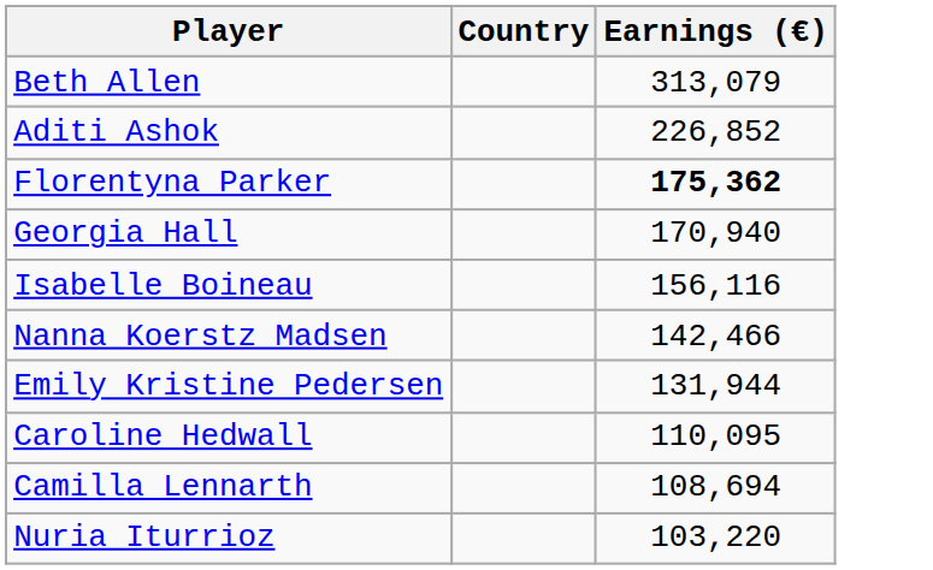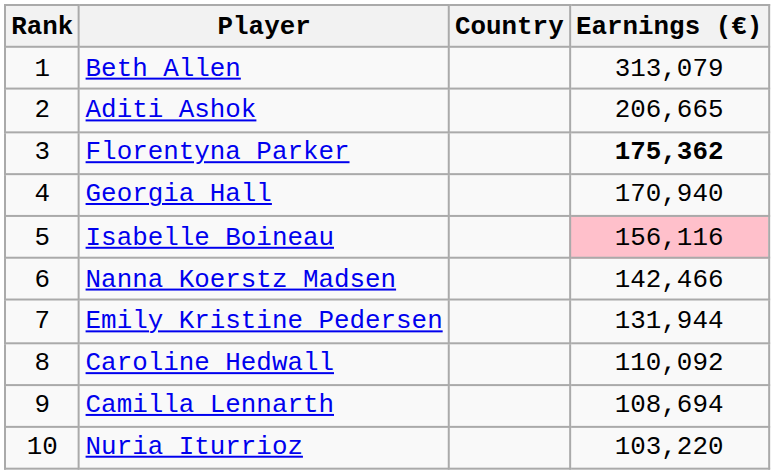+ column: Rank | 1 | 2 | 3 | 4 | 5 | 6 | 7 | 8 | 9 | 10
Aditi Ashok | Earnings (€): 226,852 -> 206,665
Isabelle Boineau | Earnings (€): no background -> pink background
Caroline Hedwall | Earnings (€): 110,095 -> 110,092
